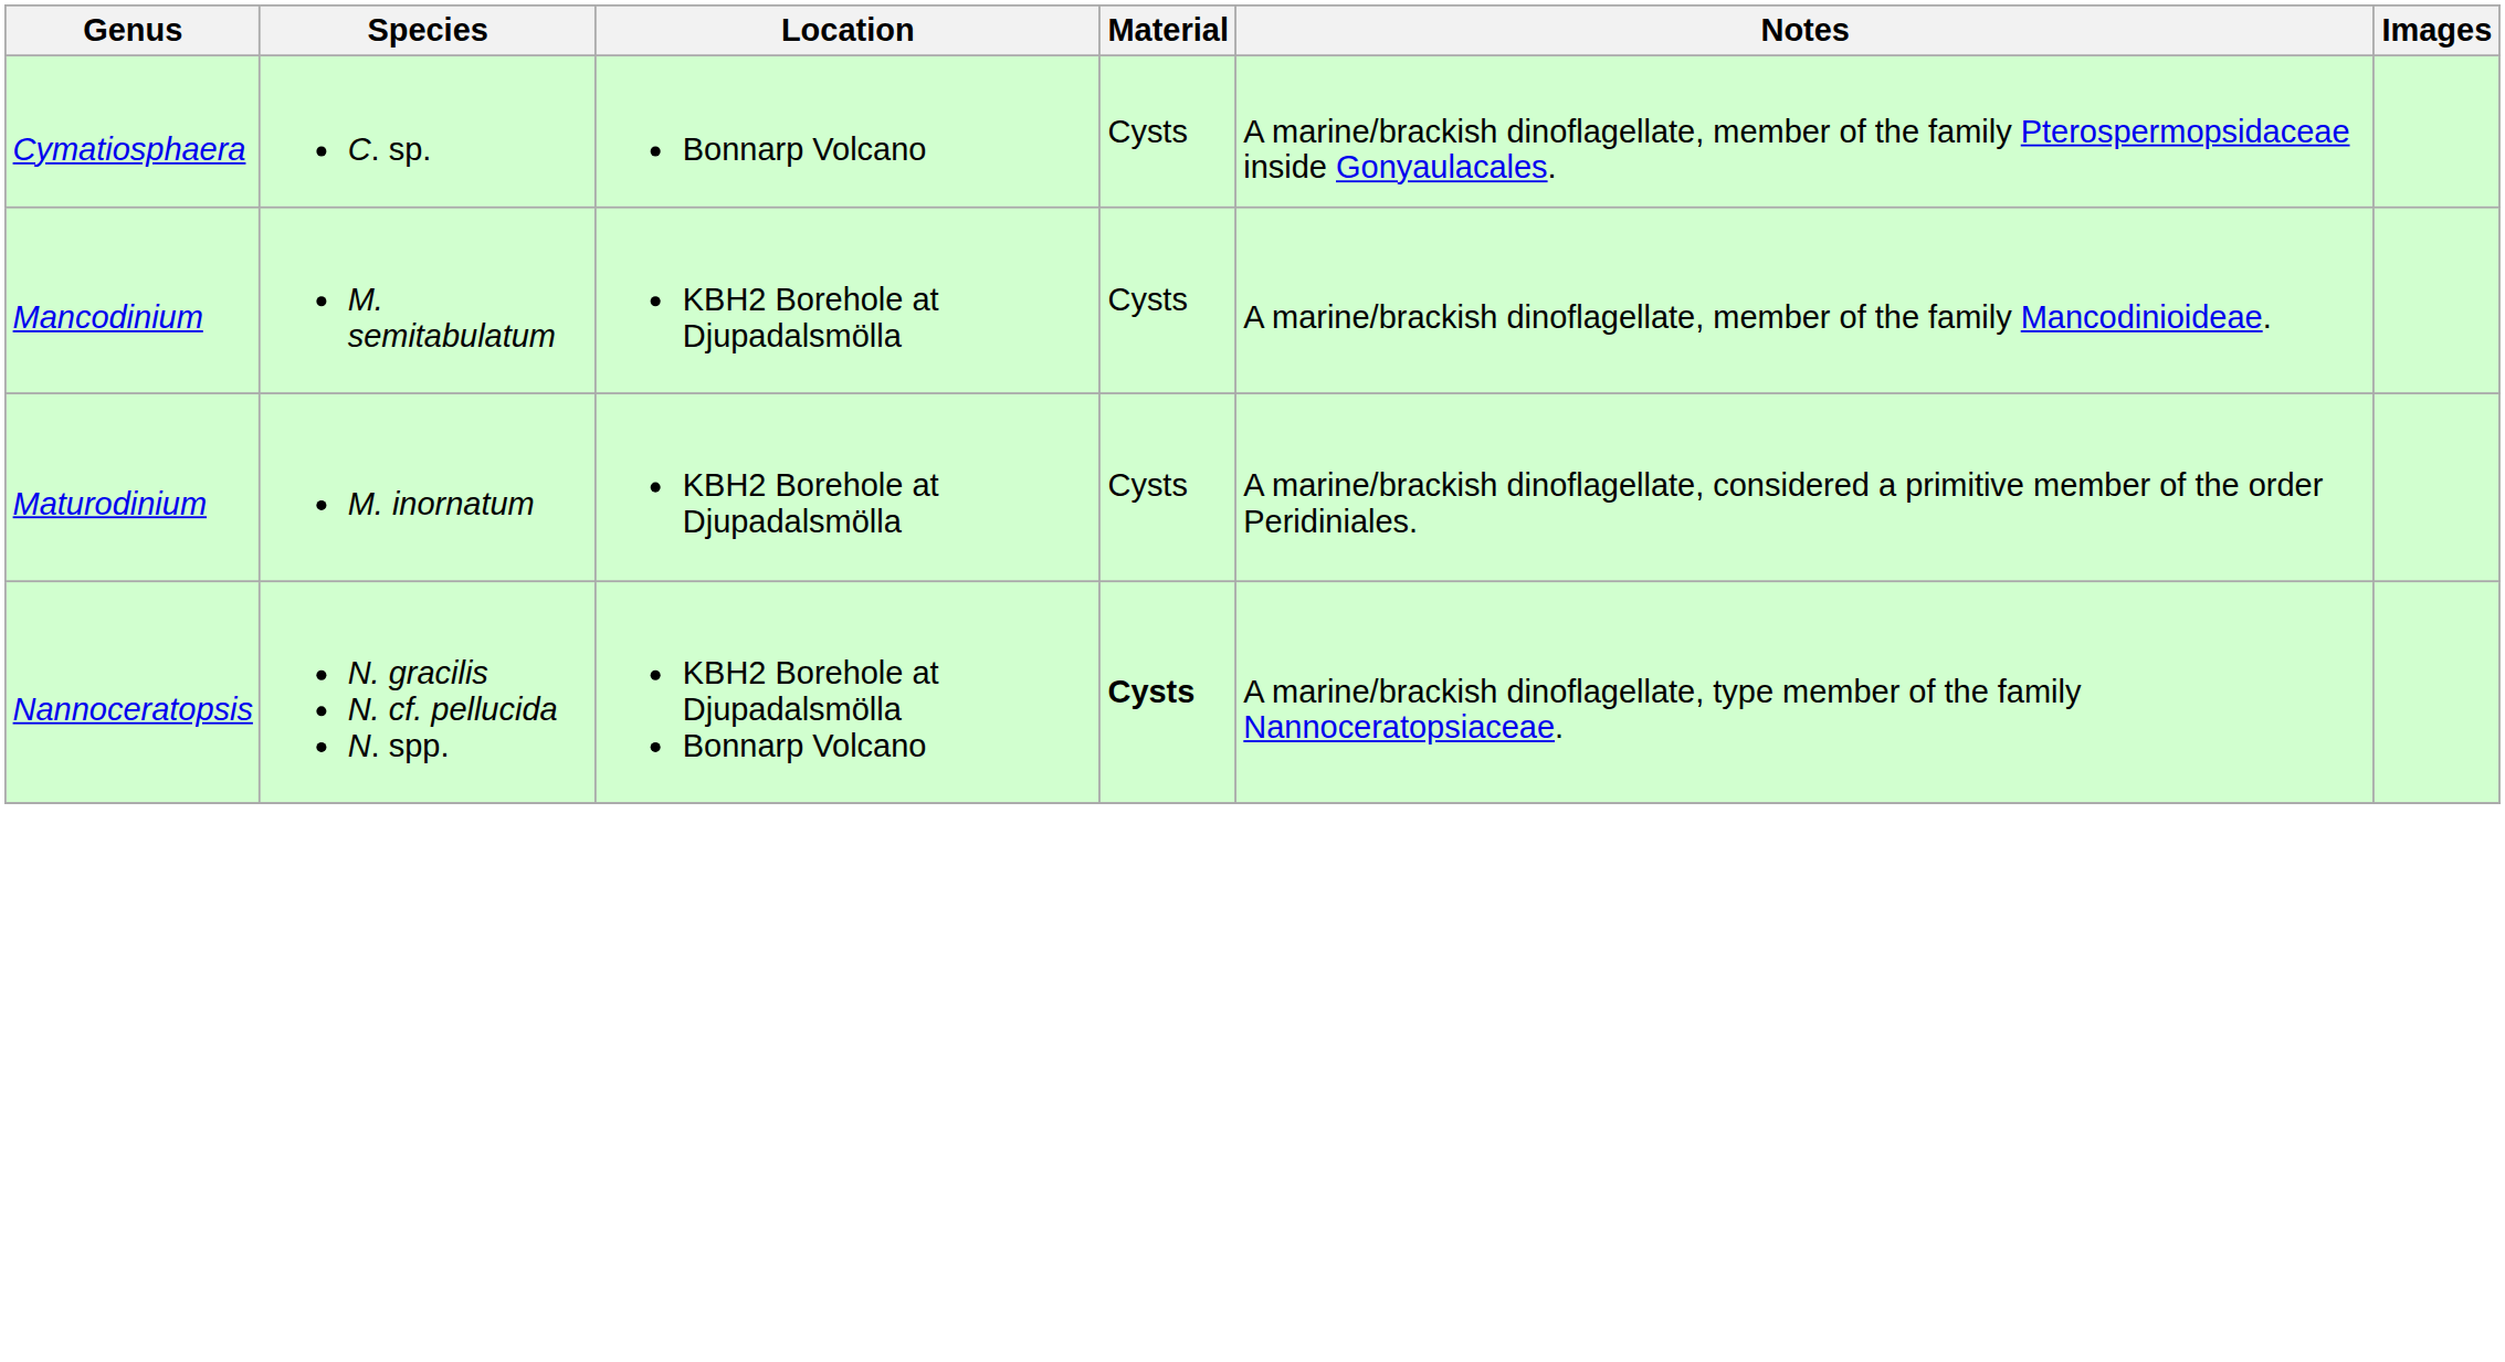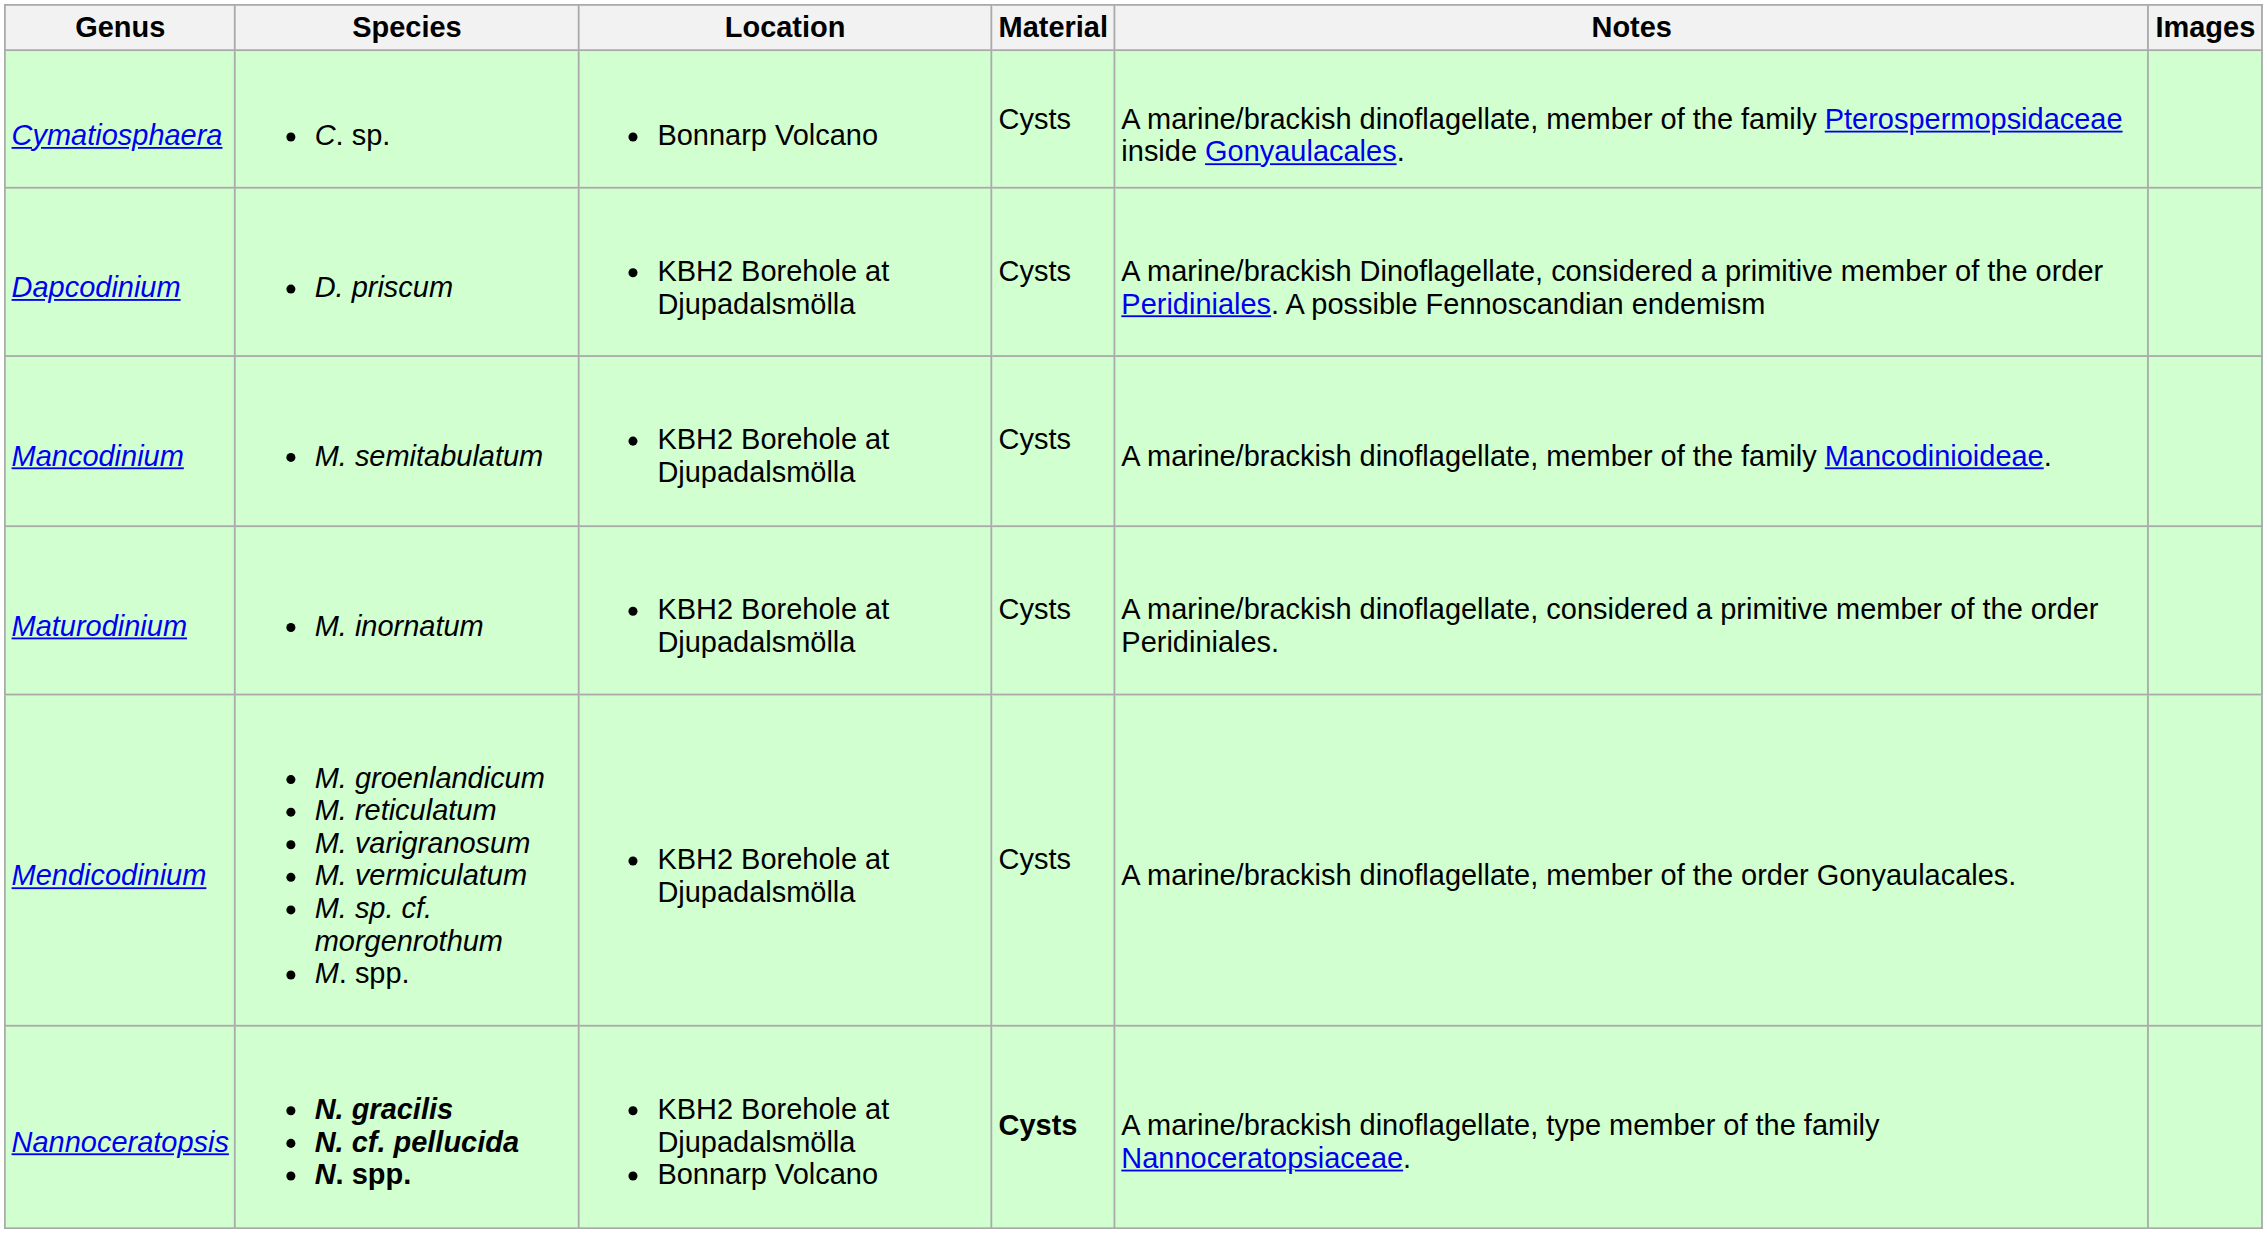+ row: Dapcodinium | D. priscum | KBH2 Borehole at Djupadalsmölla | Cysts | A marine/brackish Dinoflagellate, considered a primitive member of the order Peridiniales. A possible Fennoscandian endemism
+ row: Mendicodinium | M. groenlandicum M. reticulatum M. varigranosum M. vermiculatum M. sp. cf. morgenrothum M. spp. | KBH2 Borehole at Djupadalsmölla | Cysts | A marine/brackish dinoflagellate, member of the order Gonyaulacales.
Nannoceratopsis | Species: normal -> bold
